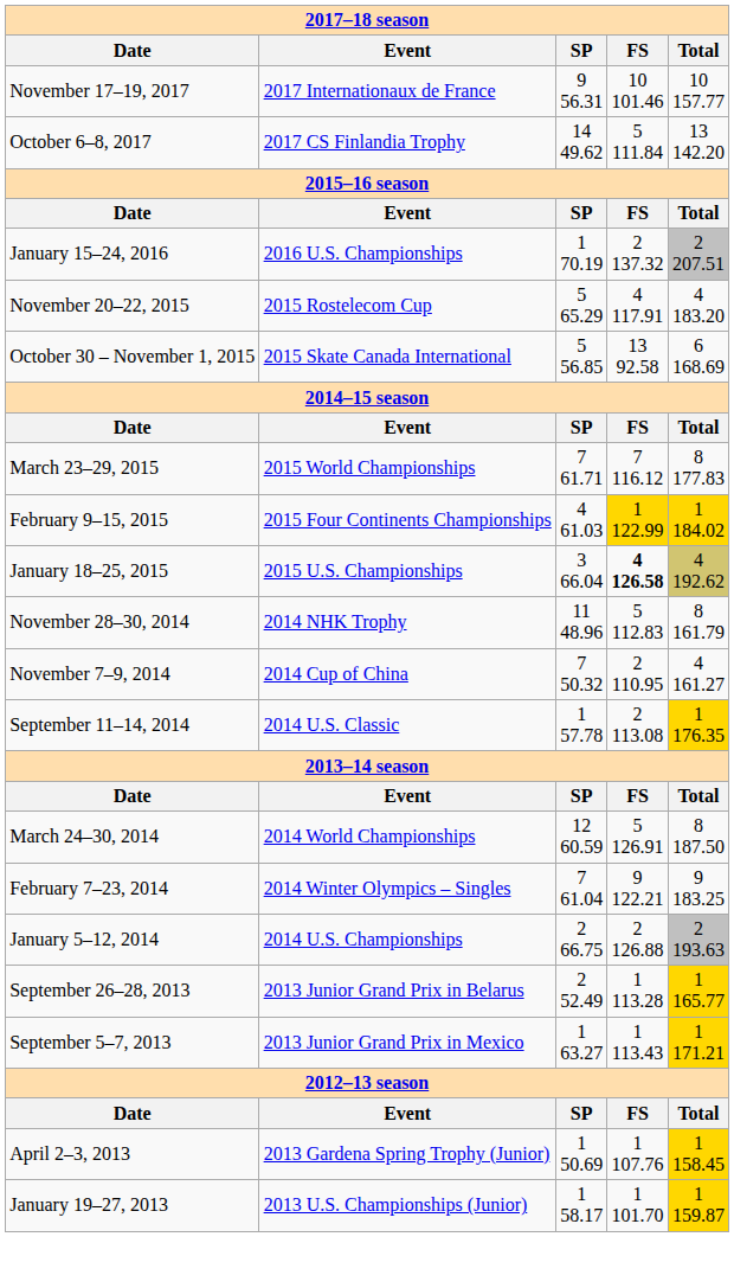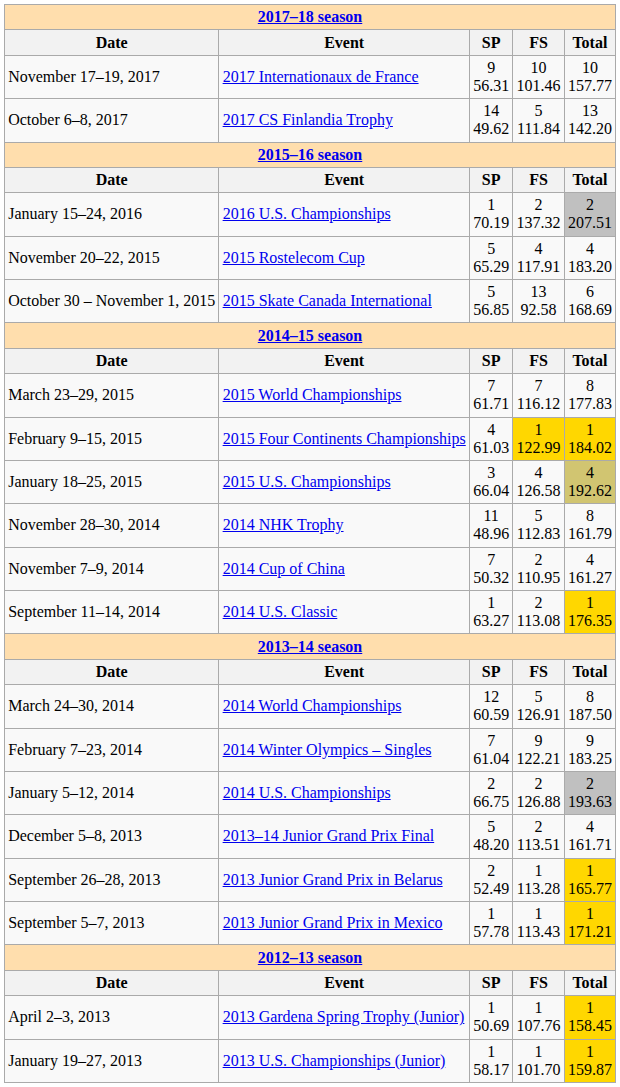January 18–25, 2015 | FS: bold -> normal
September 11–14, 2014 | SP: 1 57.78 -> 1 63.27
+ row: December 5–8, 2013 | 2013–14 Junior Grand Prix Final | 5 48.20 | 2 113.51 | 4 161.71
September 5–7, 2013 | SP: 1 63.27 -> 1 57.78
